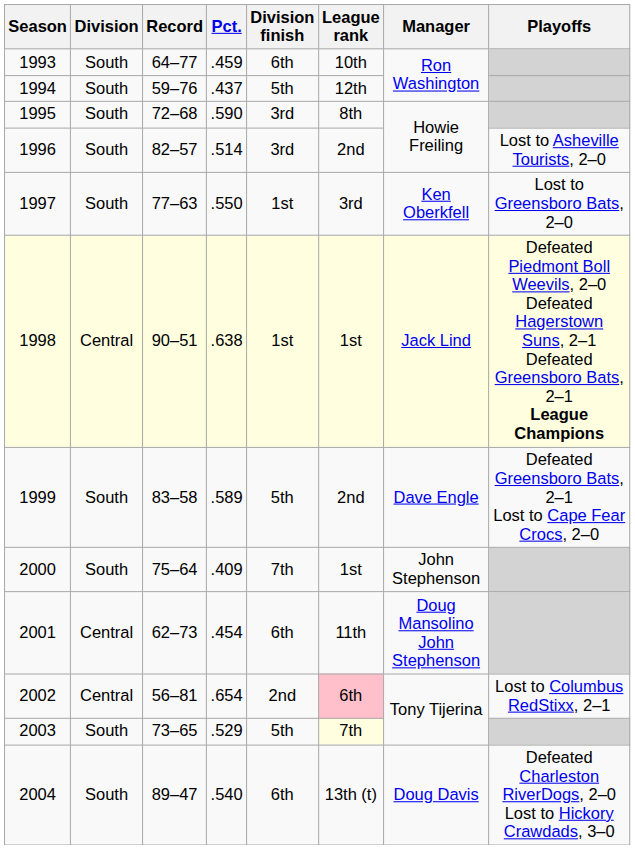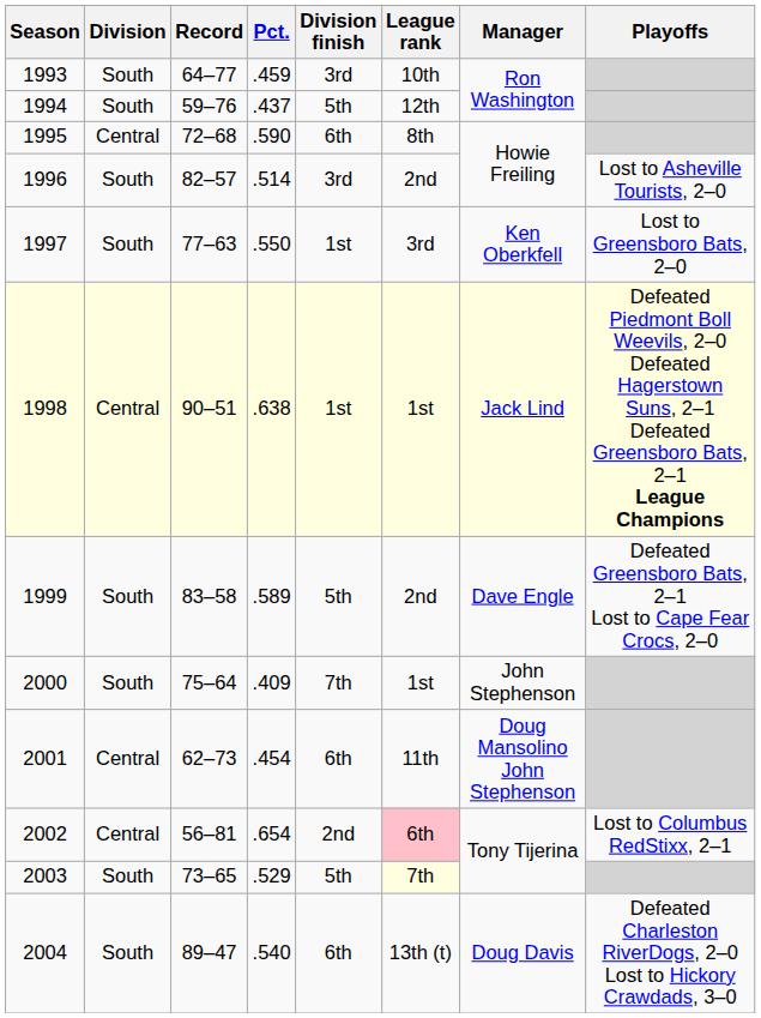1993 | Division finish: 6th -> 3rd
1995 | Division: South -> Central
1995 | Division finish: 3rd -> 6th
